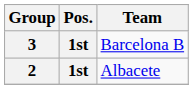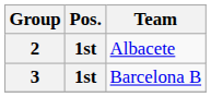rows swapped: 2 <-> 3
